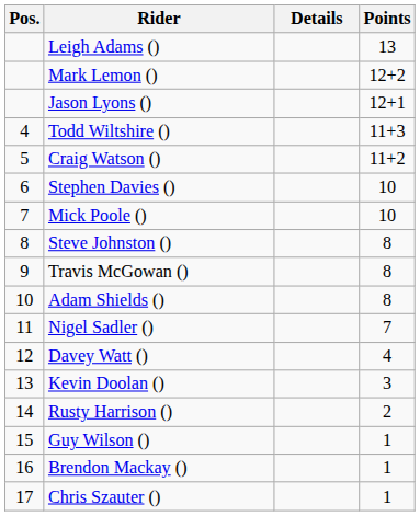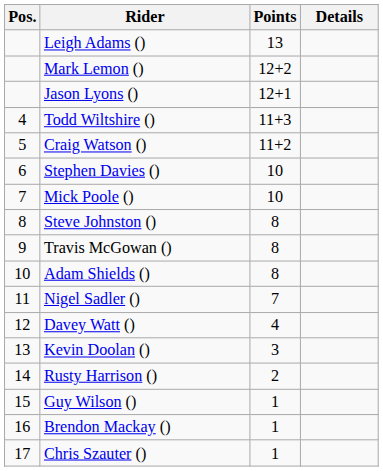columns swapped: Points <-> Details
